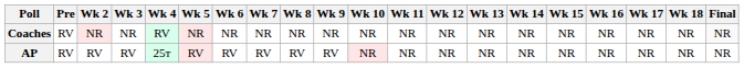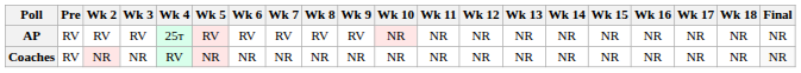rows swapped: AP <-> Coaches
